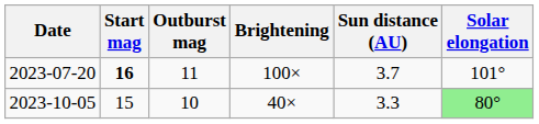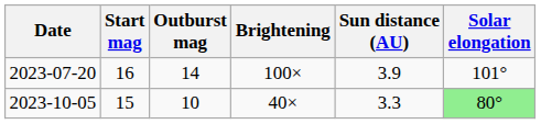2023-07-20 | Start mag: bold -> normal
2023-07-20 | Outburst mag: 11 -> 14
2023-07-20 | Sun distance (AU): 3.7 -> 3.9
